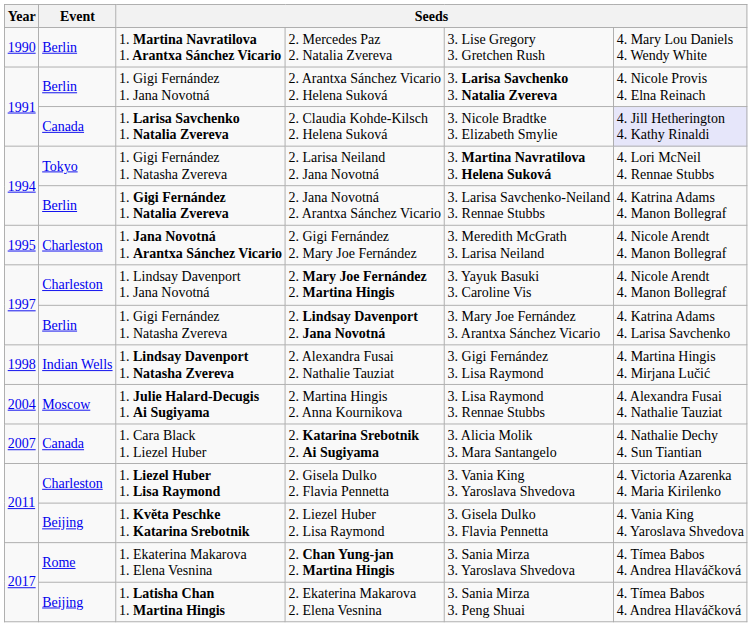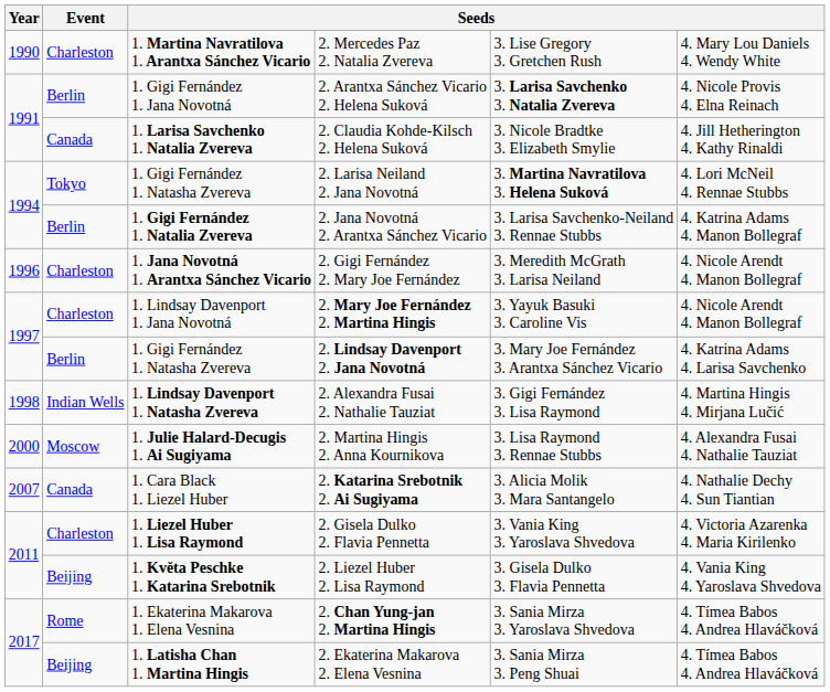2. Mercedes Paz 2. Natalia Zvereva | Event: Berlin -> Charleston
2. Claudia Kohde-Kilsch 2. Helena Suková | column 6: lavender background -> no background
2. Gigi Fernández 2. Mary Joe Fernández | Year: 1995 -> 1996
2. Martina Hingis 2. Anna Kournikova | Year: 2004 -> 2000
